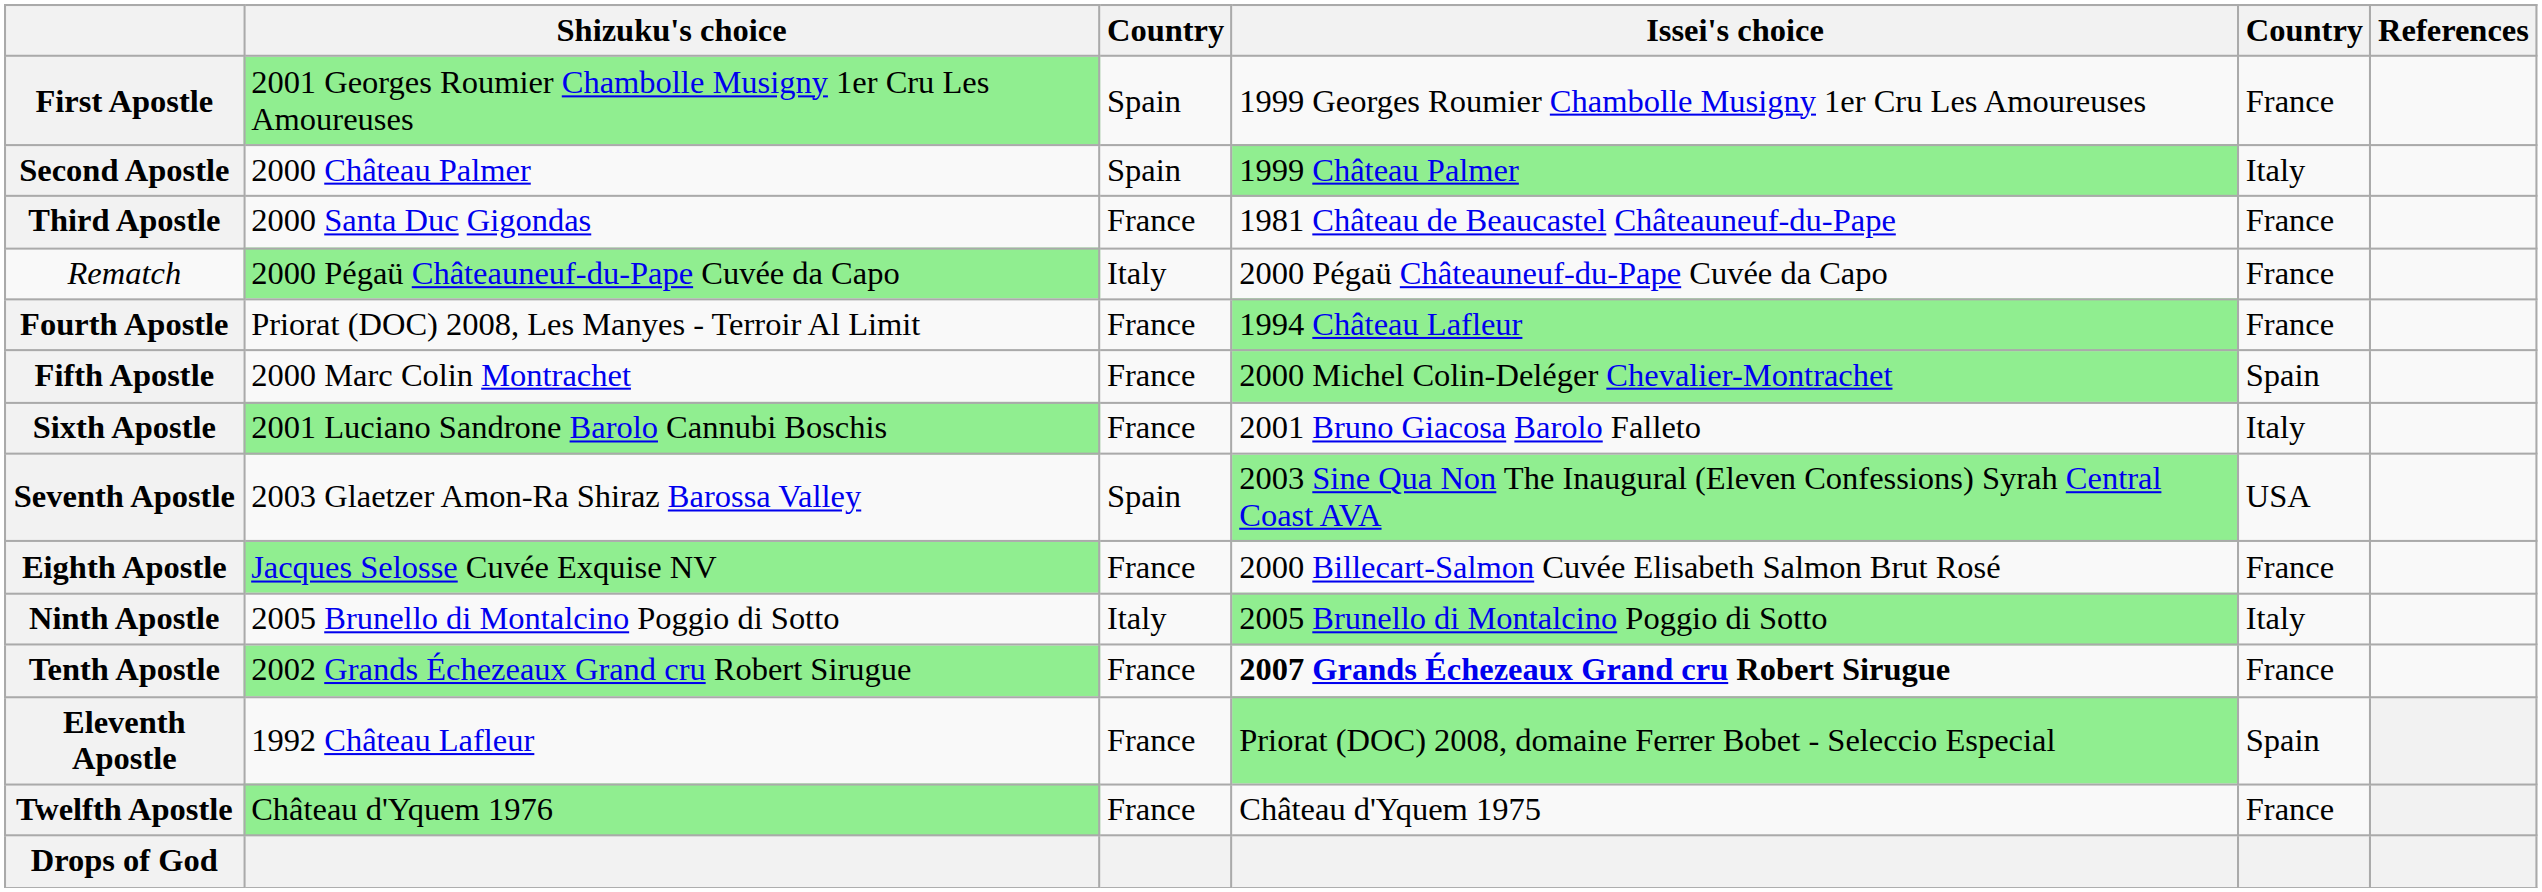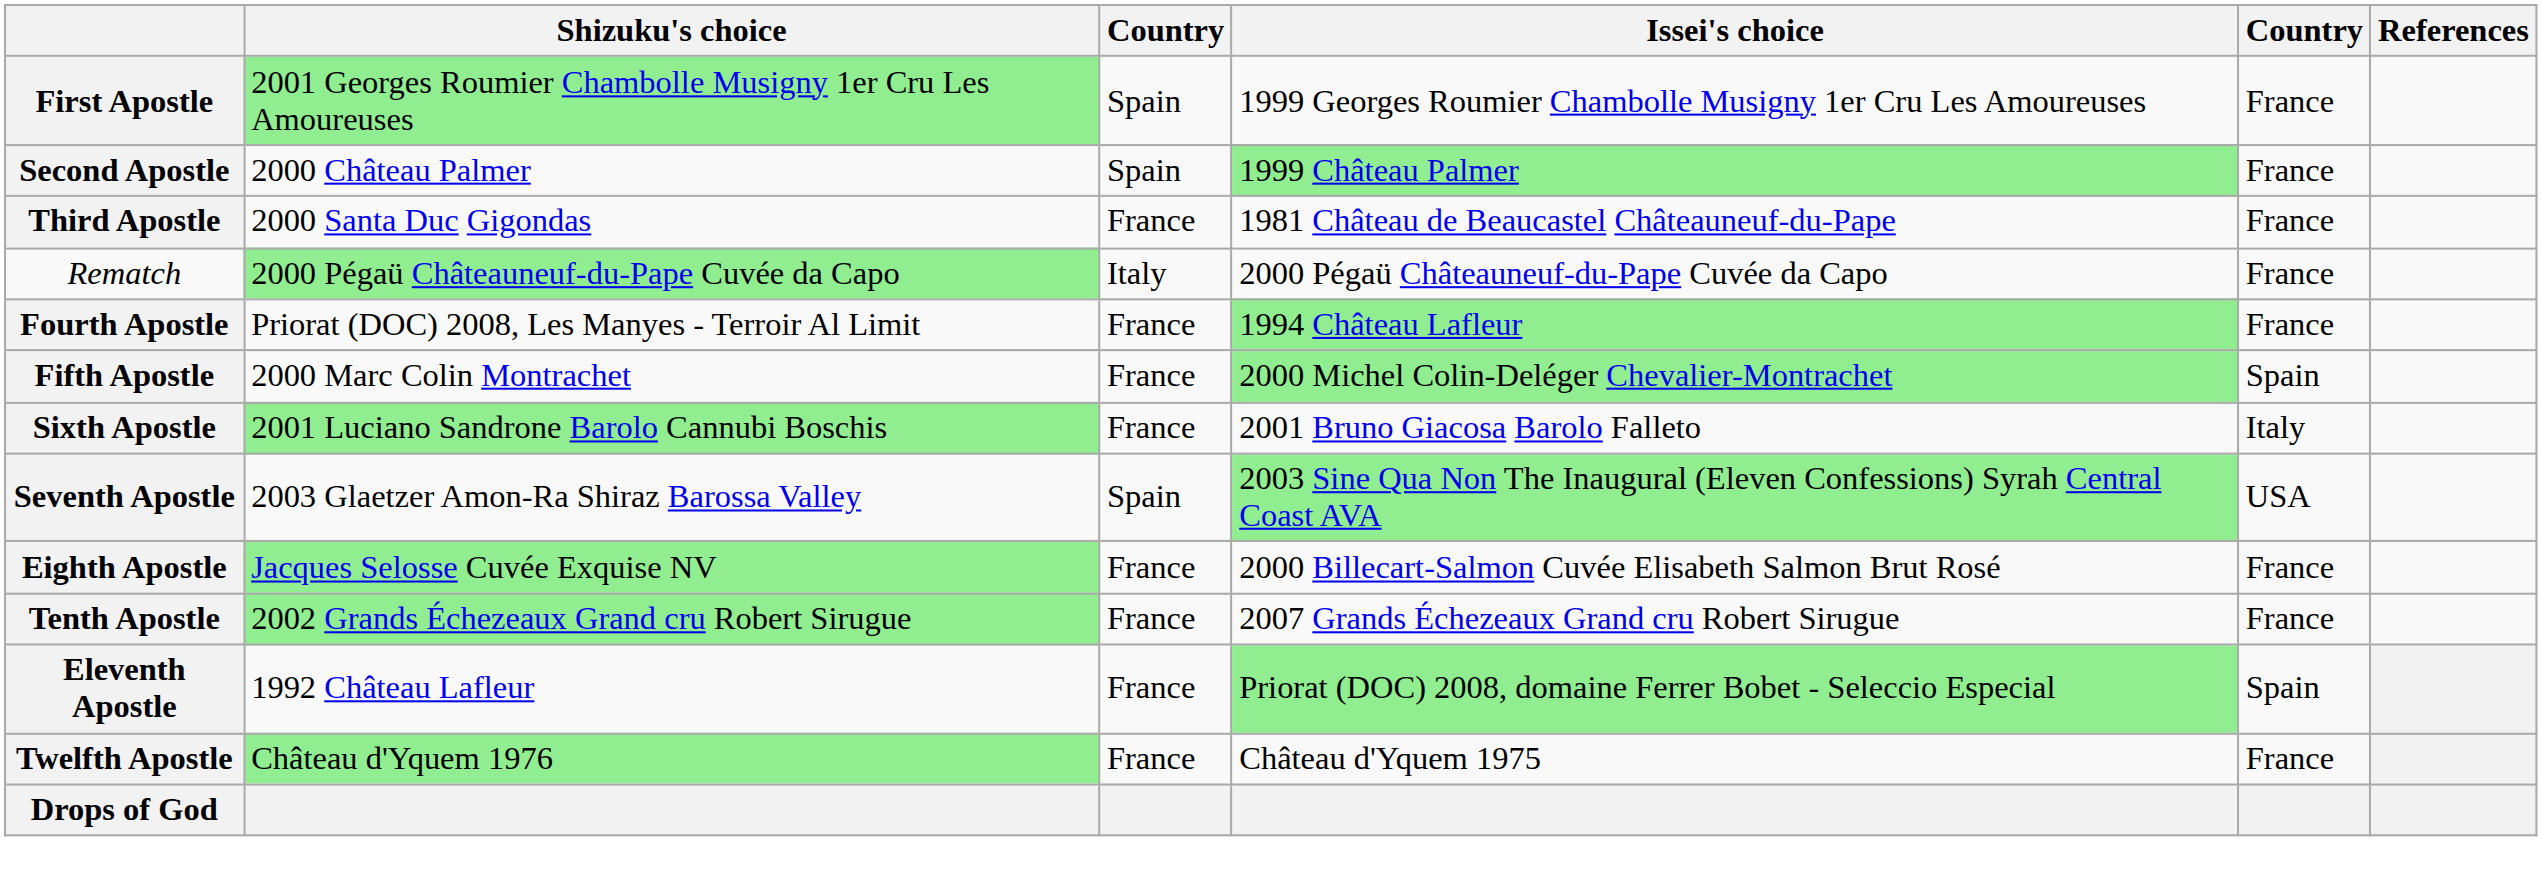Second Apostle | column 5: Italy -> France
- row: Ninth Apostle | 2005 Brunello di Montalcino Poggio di Sotto | Italy | 2005 Brunello di Montalcino Poggio di Sotto | Italy
Tenth Apostle | Issei's choice: bold -> normal
